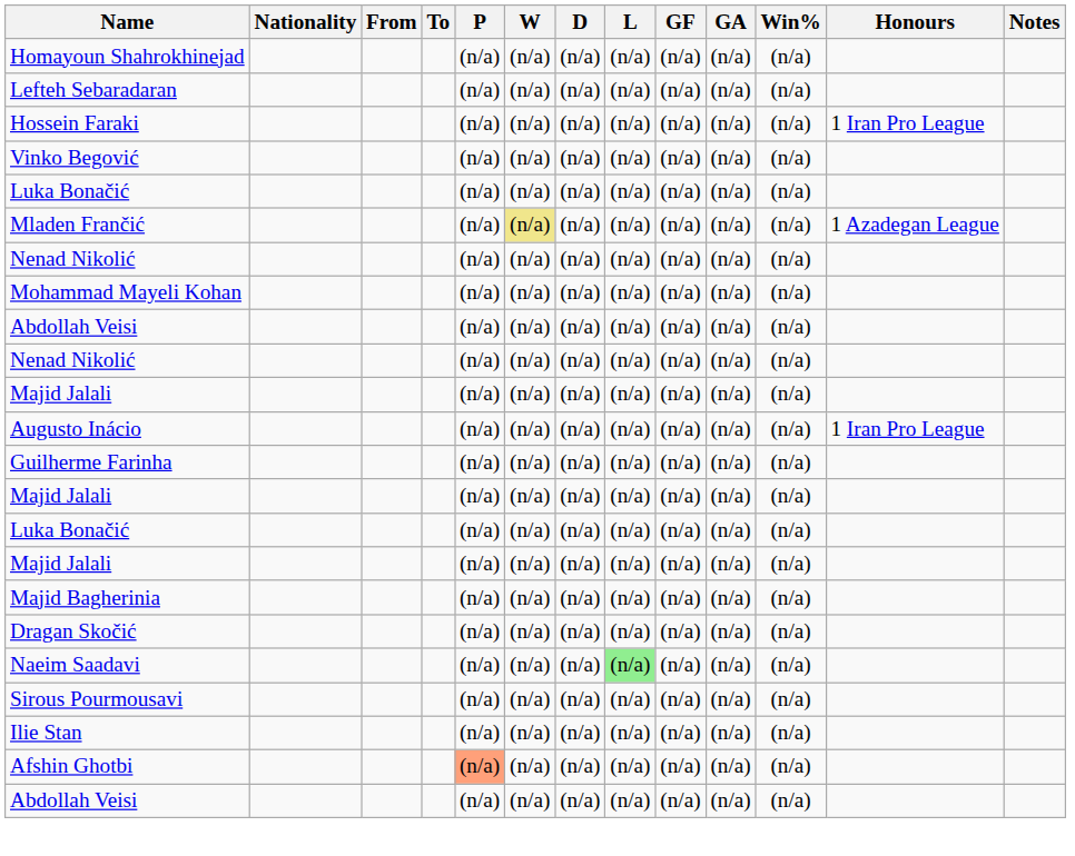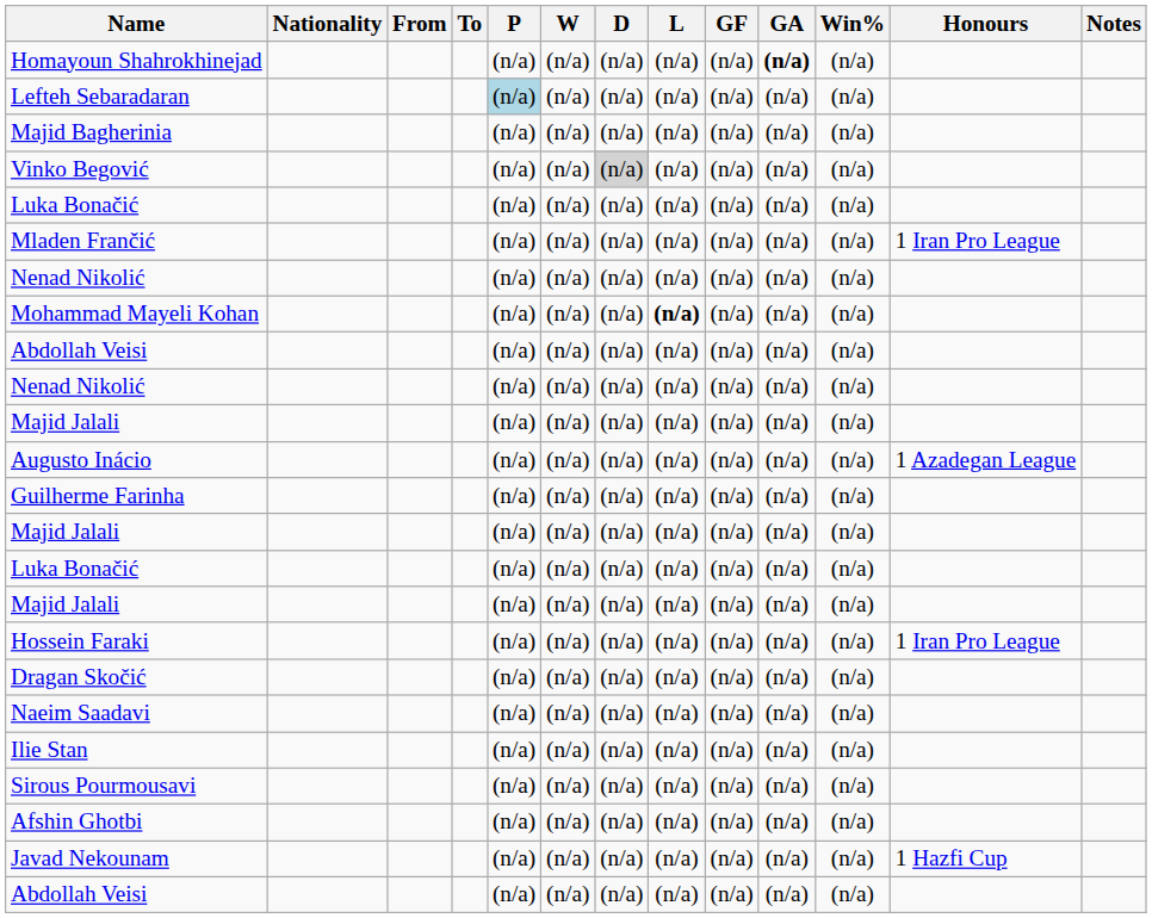Homayoun Shahrokhinejad | GA: normal -> bold
Lefteh Sebaradaran | P: no background -> lightblue background
rows swapped: Majid Bagherinia <-> Hossein Faraki
Vinko Begović | D: no background -> lightgrey background
Mladen Frančić | W: khaki background -> no background
Mladen Frančić | Honours: 1 Azadegan League -> 1 Iran Pro League
Mohammad Mayeli Kohan | L: normal -> bold
Augusto Inácio | Honours: 1 Iran Pro League -> 1 Azadegan League
Naeim Saadavi | L: lightgreen background -> no background
rows swapped: Sirous Pourmousavi <-> Ilie Stan
Afshin Ghotbi | P: lightsalmon background -> no background
+ row: Javad Nekounam | (n/a) | (n/a) | (n/a) | (n/a) | (n/a) | (n/a) | (n/a) | 1 Hazfi Cup
